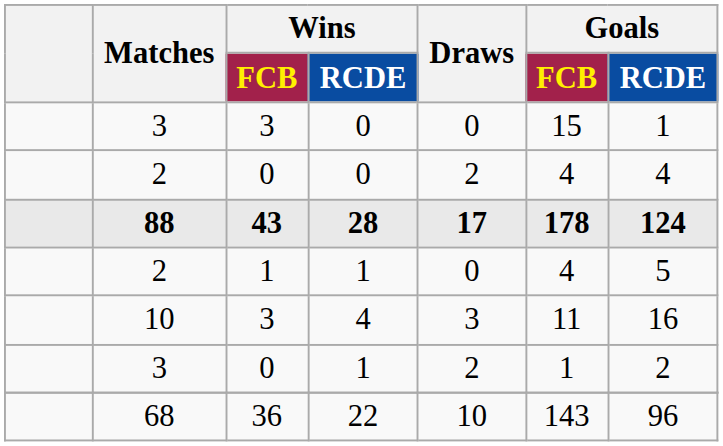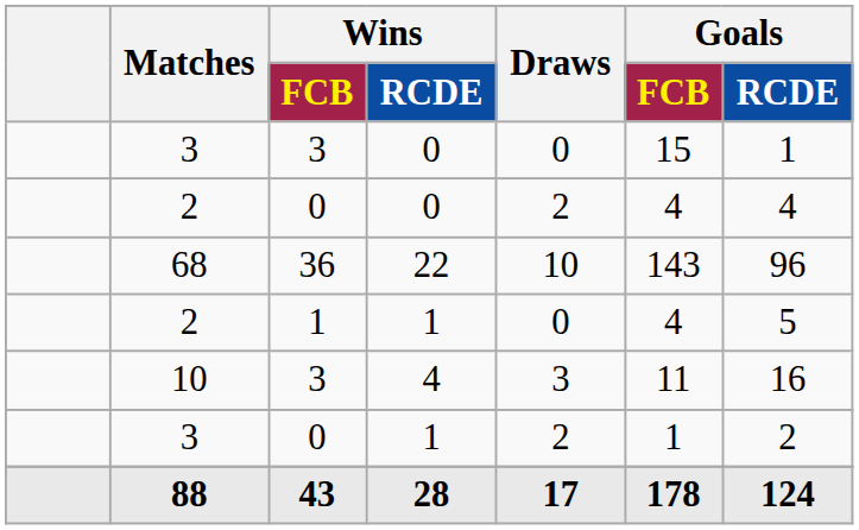rows swapped: 68 <-> 88
